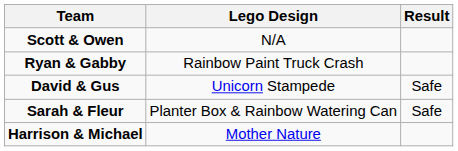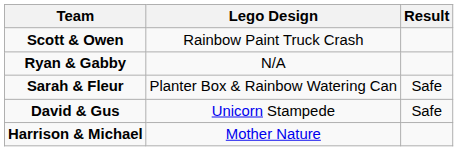Scott & Owen | Lego Design: N/A -> Rainbow Paint Truck Crash
Ryan & Gabby | Lego Design: Rainbow Paint Truck Crash -> N/A
rows swapped: Sarah & Fleur <-> David & Gus
